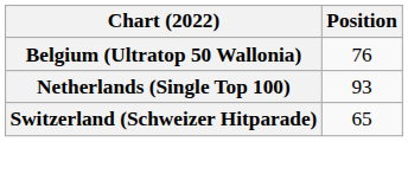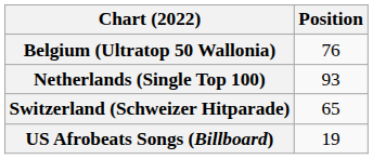+ row: US Afrobeats Songs (Billboard) | 19
